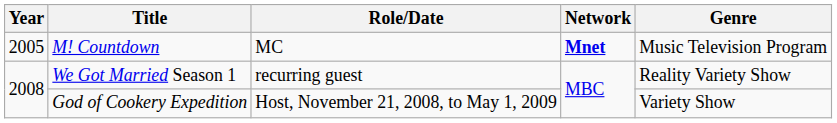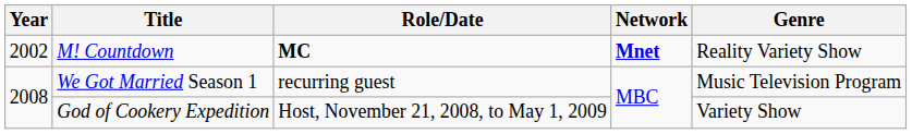M! Countdown | Year: 2005 -> 2002
M! Countdown | Role/Date: normal -> bold
M! Countdown | Genre: Music Television Program -> Reality Variety Show
We Got Married Season 1 | Genre: Reality Variety Show -> Music Television Program
